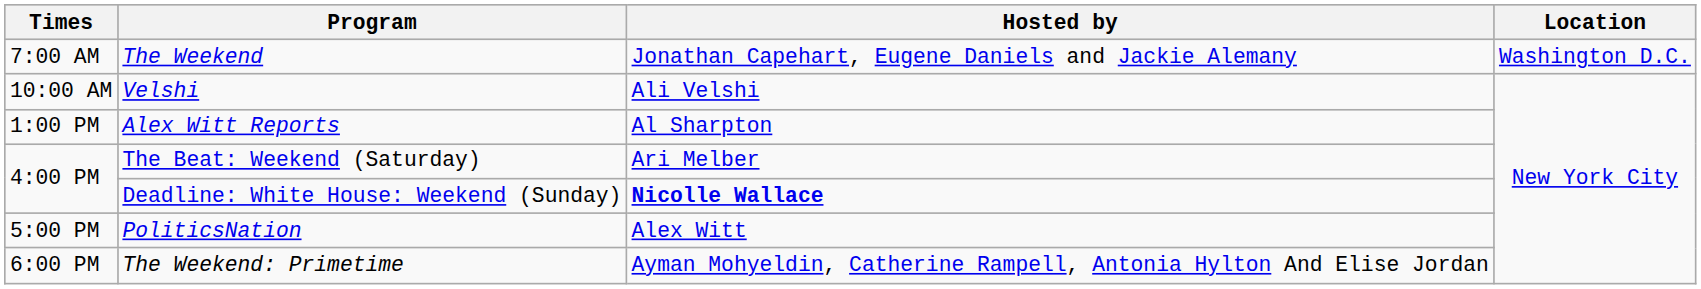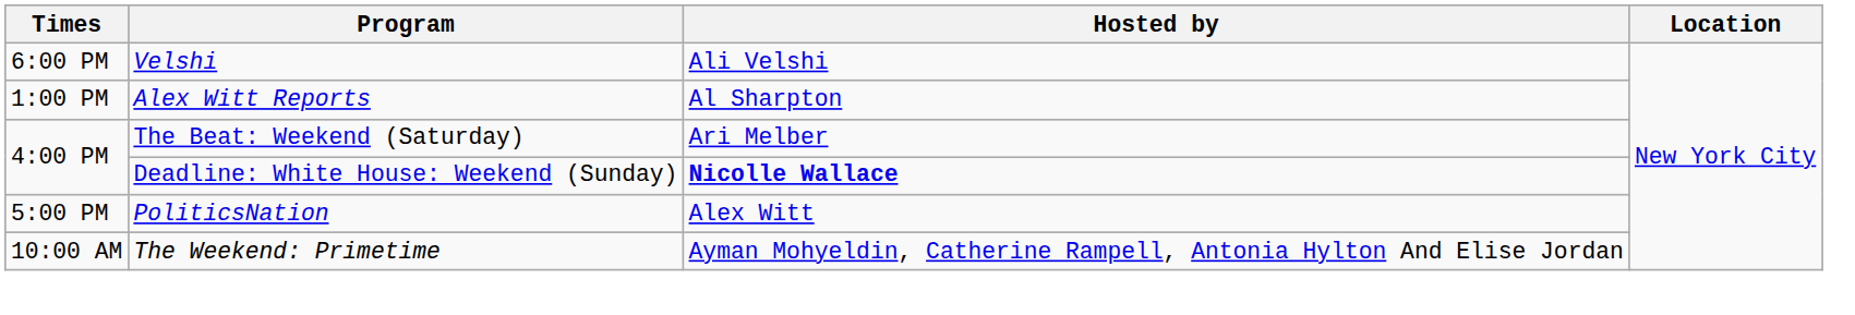- row: 7:00 AM | The Weekend | Jonathan Capehart, Eugene Daniels and Jackie Alemany | Washington D.C.
Velshi | Times: 10:00 AM -> 6:00 PM
The Weekend: Primetime | Times: 6:00 PM -> 10:00 AM
